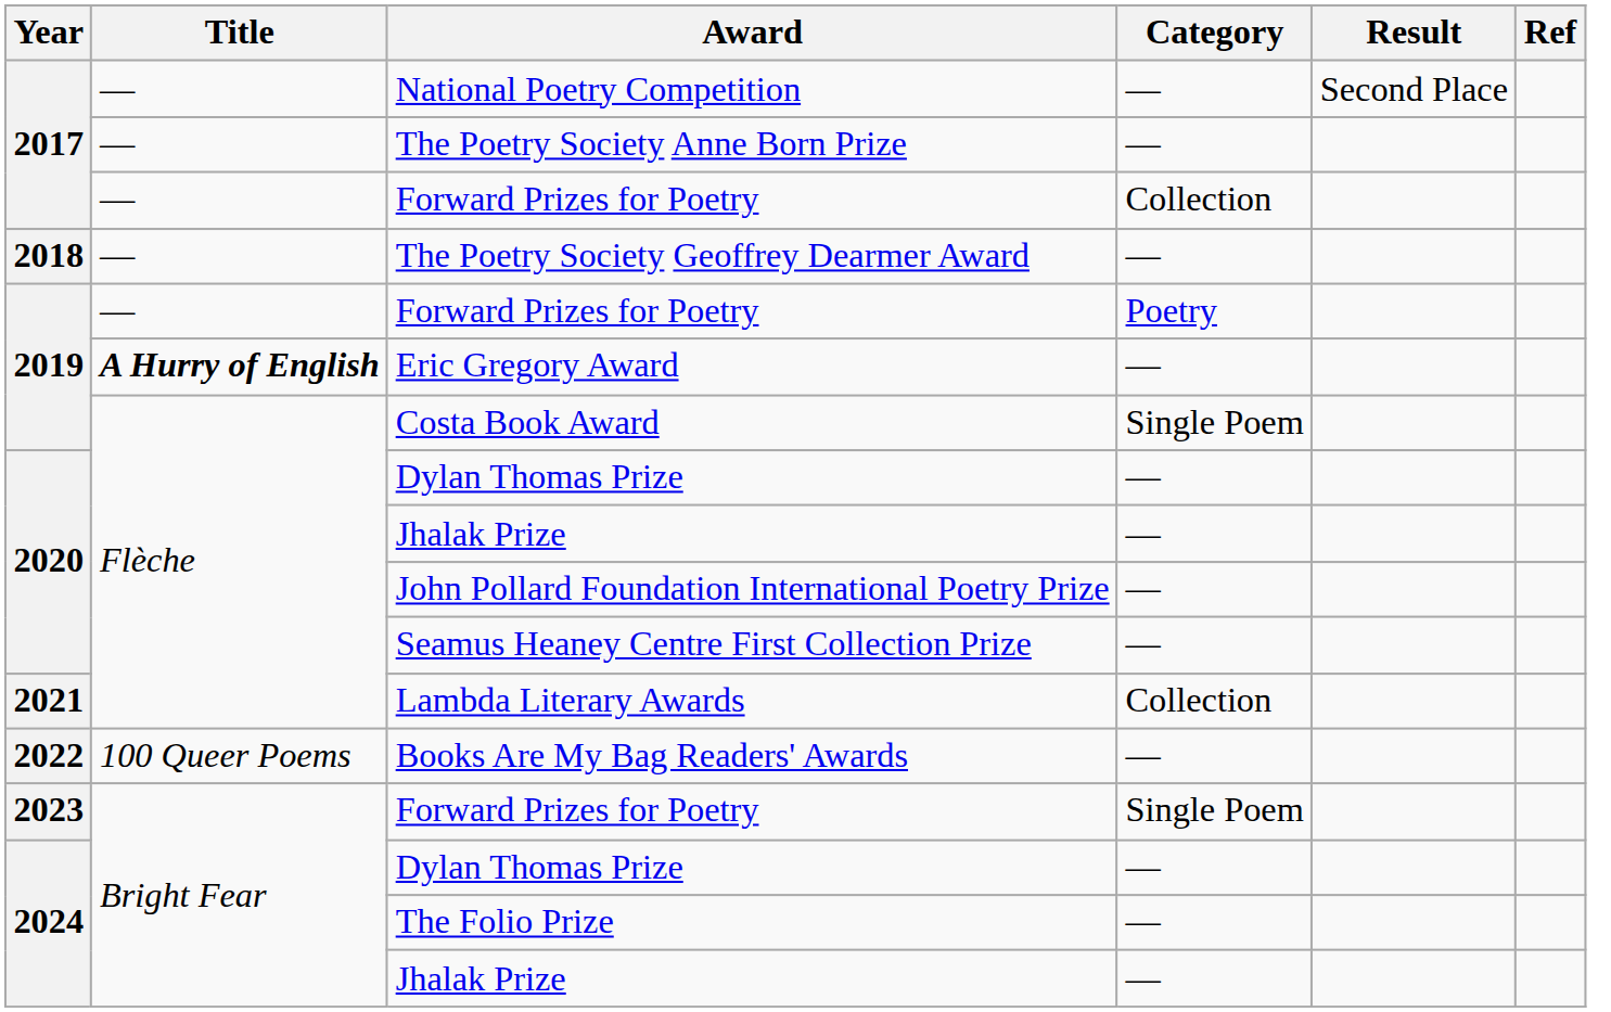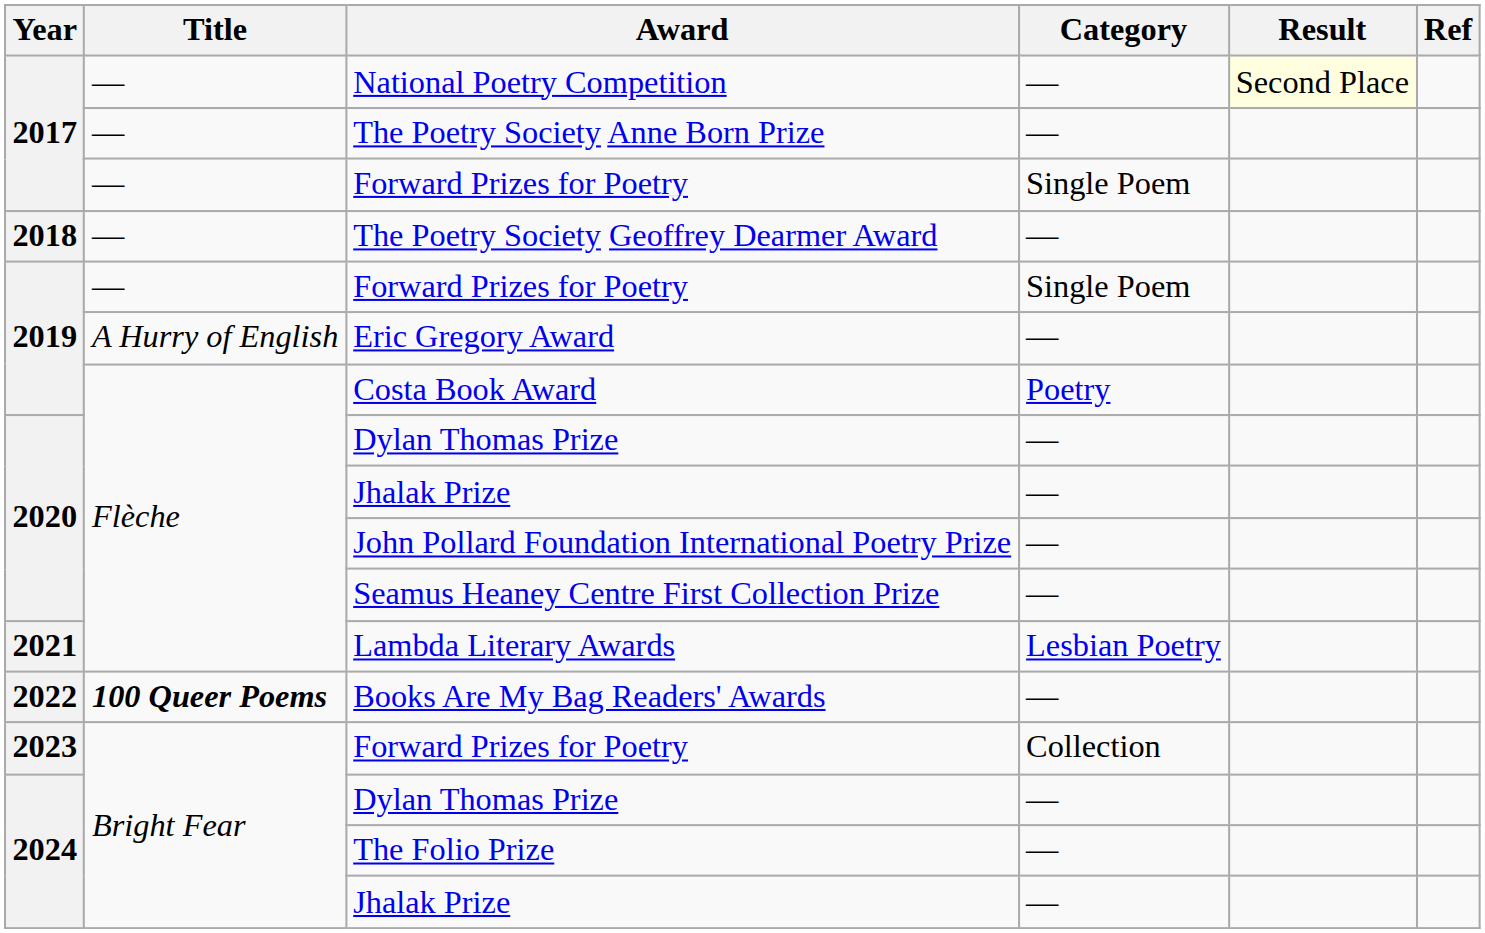National Poetry Competition | Result: no background -> lightyellow background
2017 / Forward Prizes for Poetry | Category: Collection -> Single Poem
2019 / Forward Prizes for Poetry | Category: Poetry -> Single Poem
Eric Gregory Award | Title: bold -> normal
Costa Book Award | Category: Single Poem -> Poetry
Lambda Literary Awards | Category: Collection -> Lesbian Poetry
Books Are My Bag Readers' Awards | Title: normal -> bold
2023 / Forward Prizes for Poetry | Category: Single Poem -> Collection
